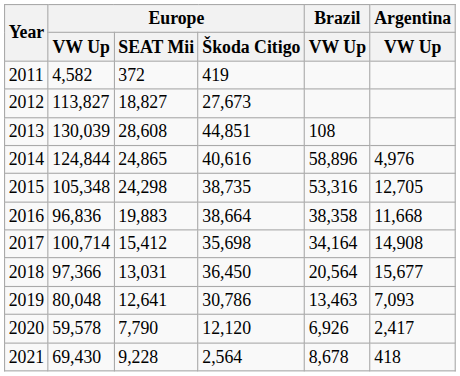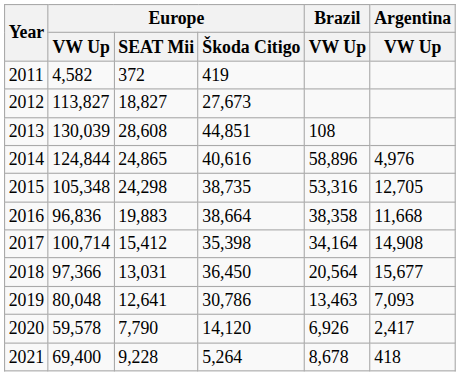2017 | Europe / Škoda Citigo: 35,698 -> 35,398
2020 | Europe / Škoda Citigo: 12,120 -> 14,120
2021 | Europe / VW Up: 69,430 -> 69,400
2021 | Europe / Škoda Citigo: 2,564 -> 5,264
